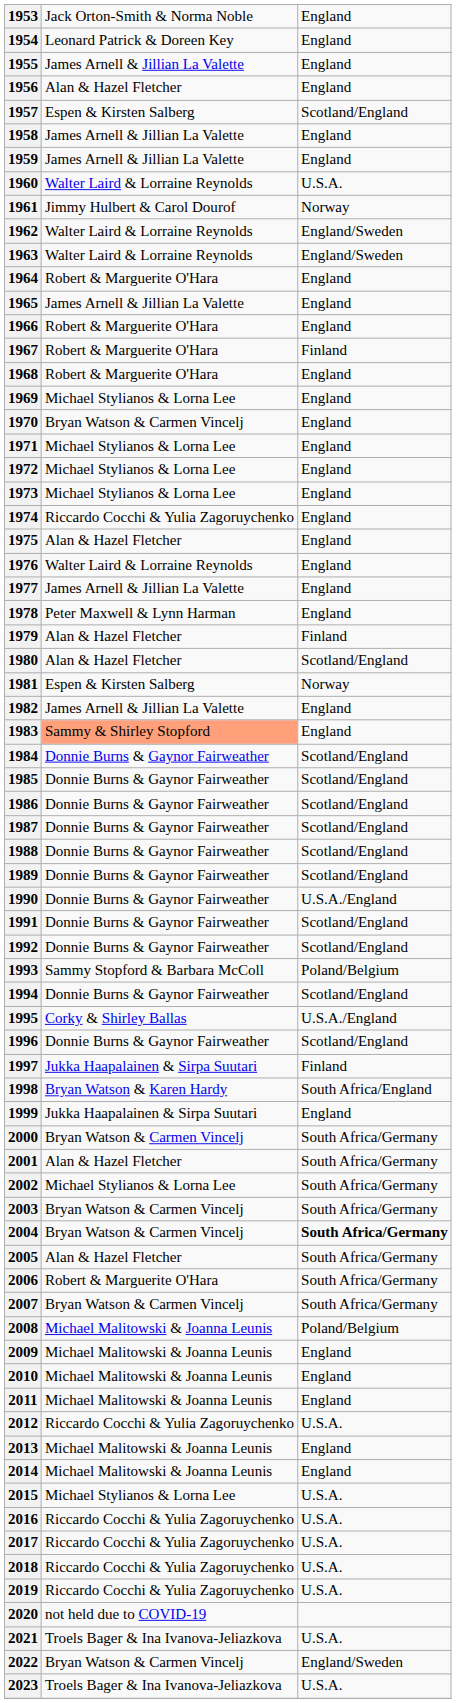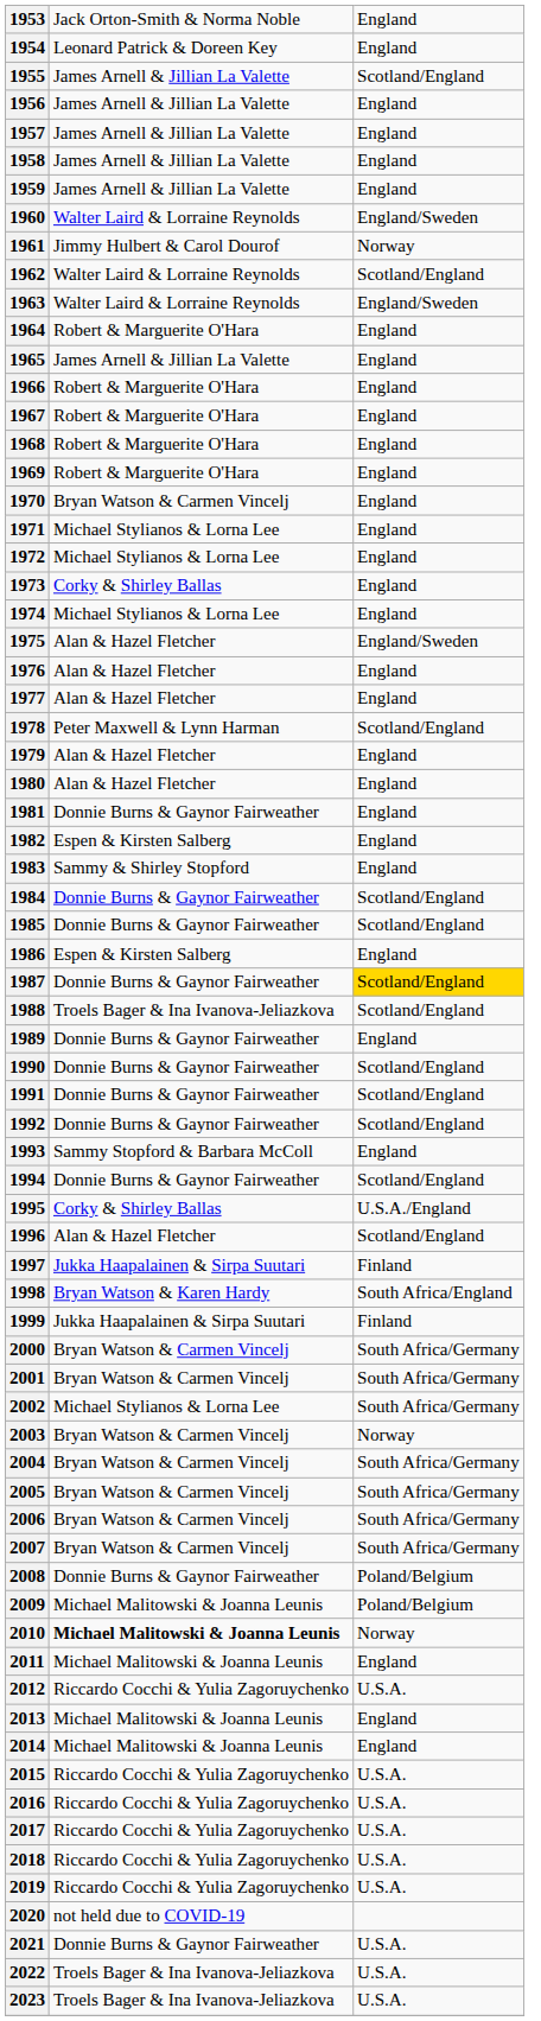1955 | column 3: England -> Scotland/England
1956 | column 2: Alan & Hazel Fletcher -> James Arnell & Jillian La Valette
1957 | column 2: Espen & Kirsten Salberg -> James Arnell & Jillian La Valette
1957 | column 3: Scotland/England -> England
1960 | column 3: U.S.A. -> England/Sweden
1962 | column 3: England/Sweden -> Scotland/England
1967 | column 3: Finland -> England
1969 | column 2: Michael Stylianos & Lorna Lee -> Robert & Marguerite O'Hara
1973 | column 2: Michael Stylianos & Lorna Lee -> Corky & Shirley Ballas
1974 | column 2: Riccardo Cocchi & Yulia Zagoruychenko -> Michael Stylianos & Lorna Lee
1975 | column 3: England -> England/Sweden
1976 | column 2: Walter Laird & Lorraine Reynolds -> Alan & Hazel Fletcher
1977 | column 2: James Arnell & Jillian La Valette -> Alan & Hazel Fletcher
1978 | column 3: England -> Scotland/England
1979 | column 3: Finland -> England
1980 | column 3: Scotland/England -> England
1981 | column 2: Espen & Kirsten Salberg -> Donnie Burns & Gaynor Fairweather
1981 | column 3: Norway -> England
1982 | column 2: James Arnell & Jillian La Valette -> Espen & Kirsten Salberg
1983 | column 2: lightsalmon background -> no background
1986 | column 2: Donnie Burns & Gaynor Fairweather -> Espen & Kirsten Salberg
1986 | column 3: Scotland/England -> England
1987 | column 3: no background -> gold background
1988 | column 2: Donnie Burns & Gaynor Fairweather -> Troels Bager & Ina Ivanova-Jeliazkova
1989 | column 3: Scotland/England -> England
1990 | column 3: U.S.A./England -> Scotland/England
1993 | column 3: Poland/Belgium -> England
1996 | column 2: Donnie Burns & Gaynor Fairweather -> Alan & Hazel Fletcher
1999 | column 3: England -> Finland
2001 | column 2: Alan & Hazel Fletcher -> Bryan Watson & Carmen Vincelj
2003 | column 3: South Africa/Germany -> Norway
2004 | column 3: bold -> normal
2005 | column 2: Alan & Hazel Fletcher -> Bryan Watson & Carmen Vincelj
2006 | column 2: Robert & Marguerite O'Hara -> Bryan Watson & Carmen Vincelj
2008 | column 2: Michael Malitowski & Joanna Leunis -> Donnie Burns & Gaynor Fairweather
2009 | column 3: England -> Poland/Belgium
2010 | column 2: normal -> bold
2010 | column 3: England -> Norway
2015 | column 2: Michael Stylianos & Lorna Lee -> Riccardo Cocchi & Yulia Zagoruychenko
2021 | column 2: Troels Bager & Ina Ivanova-Jeliazkova -> Donnie Burns & Gaynor Fairweather
2022 | column 2: Bryan Watson & Carmen Vincelj -> Troels Bager & Ina Ivanova-Jeliazkova
2022 | column 3: England/Sweden -> U.S.A.
